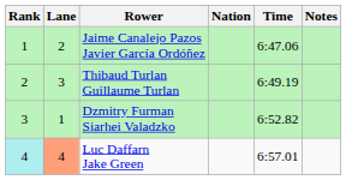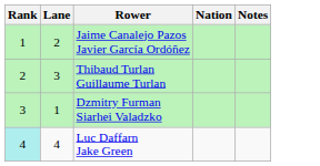- column: Time | 6:47.06 | 6:49.19 | 6:52.82 | 6:57.01
Luc Daffarn Jake Green | Lane: lightsalmon background -> no background
